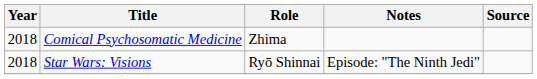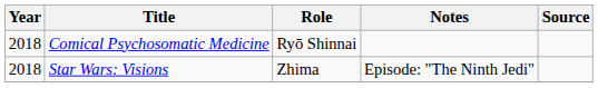Comical Psychosomatic Medicine | Role: Zhima -> Ryō Shinnai
Star Wars: Visions | Role: Ryō Shinnai -> Zhima
